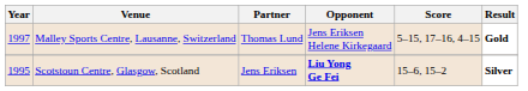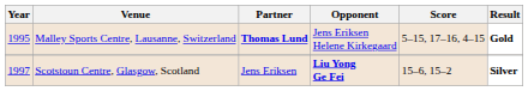Malley Sports Centre, Lausanne, Switzerland | Year: 1997 -> 1995
Malley Sports Centre, Lausanne, Switzerland | Partner: normal -> bold
Scotstoun Centre, Glasgow, Scotland | Year: 1995 -> 1997
